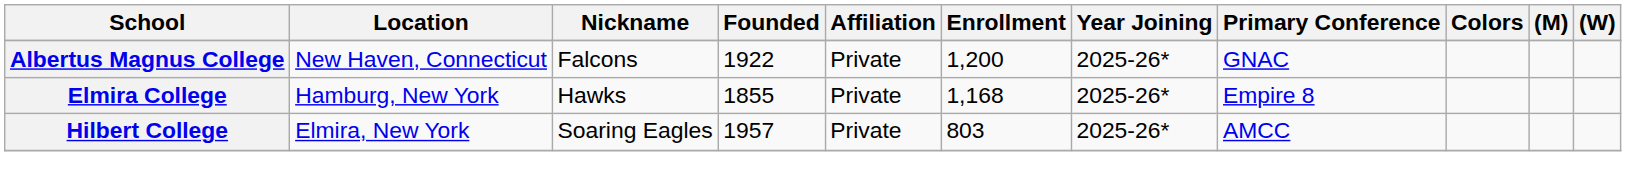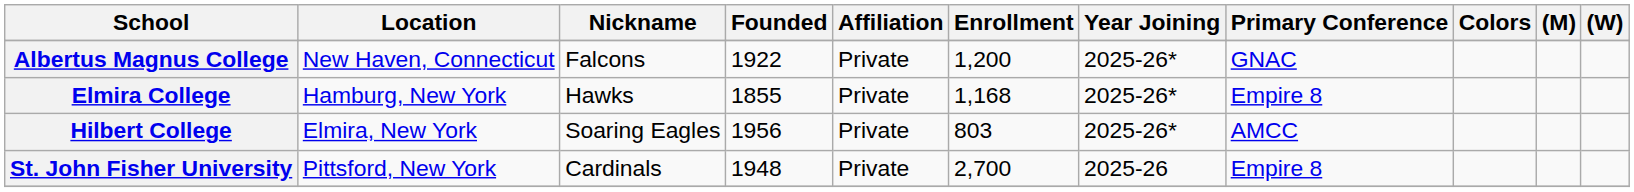Hilbert College | Founded: 1957 -> 1956
+ row: St. John Fisher University | Pittsford, New York | Cardinals | 1948 | Private | 2,700 | 2025-26 | Empire 8
